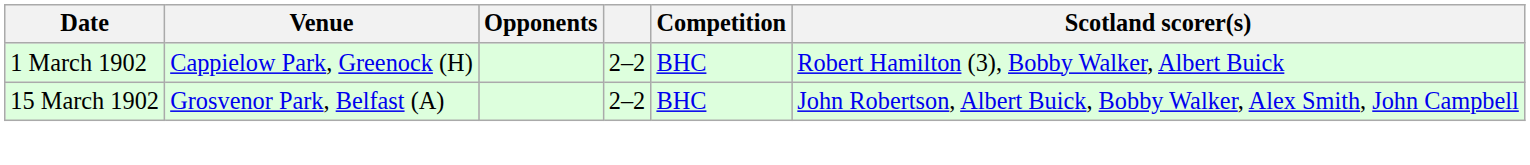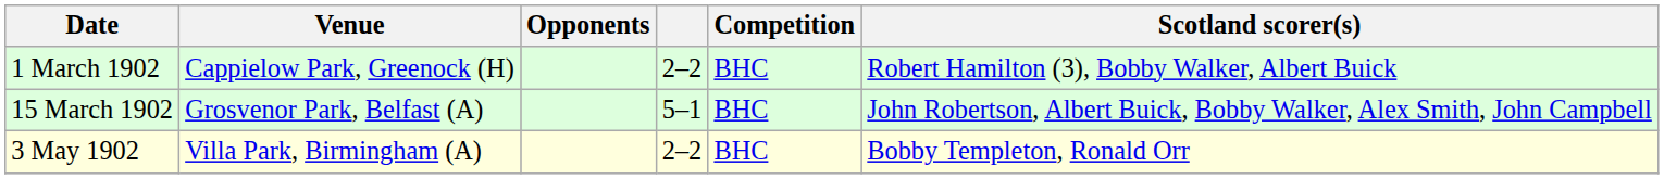15 March 1902 | column 4: 2–2 -> 5–1
+ row: 3 May 1902 | Villa Park, Birmingham (A) | 2–2 | BHC | Bobby Templeton, Ronald Orr
